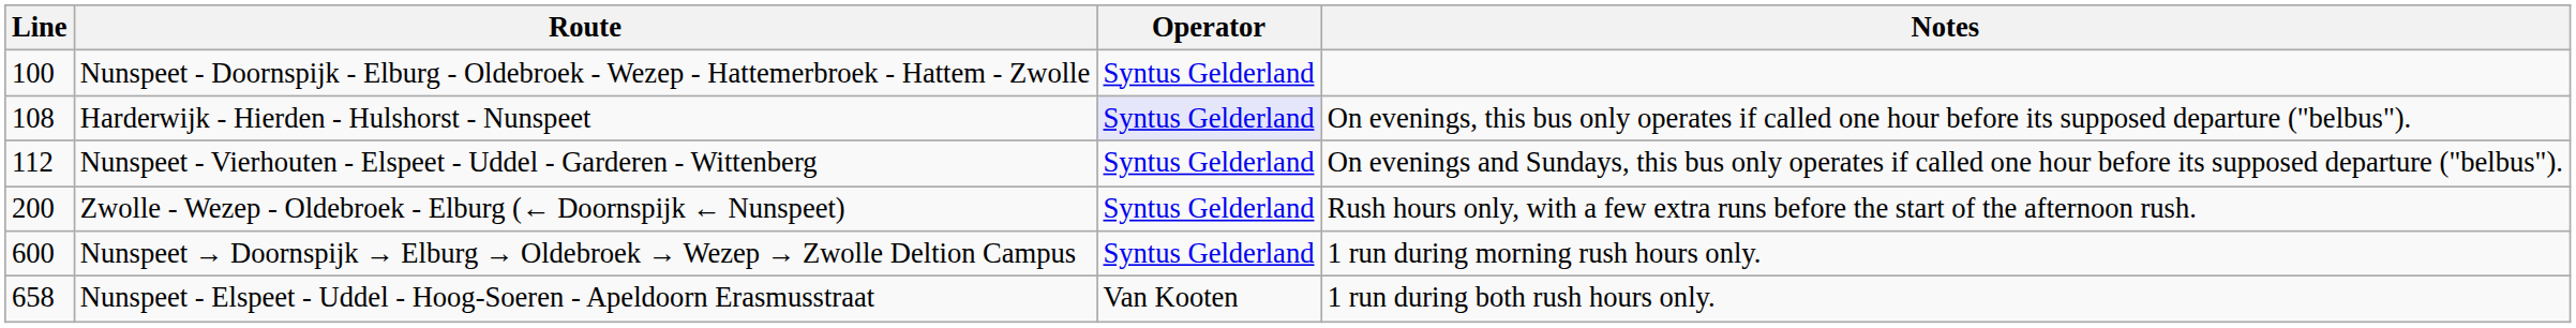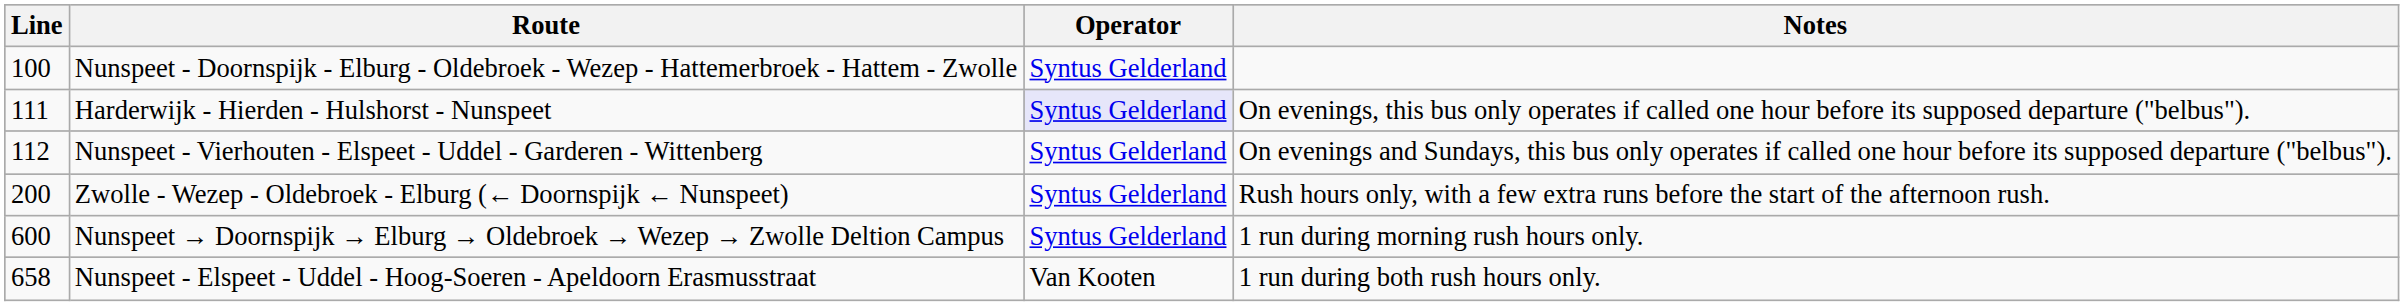Harderwijk - Hierden - Hulshorst - Nunspeet | Line: 108 -> 111
